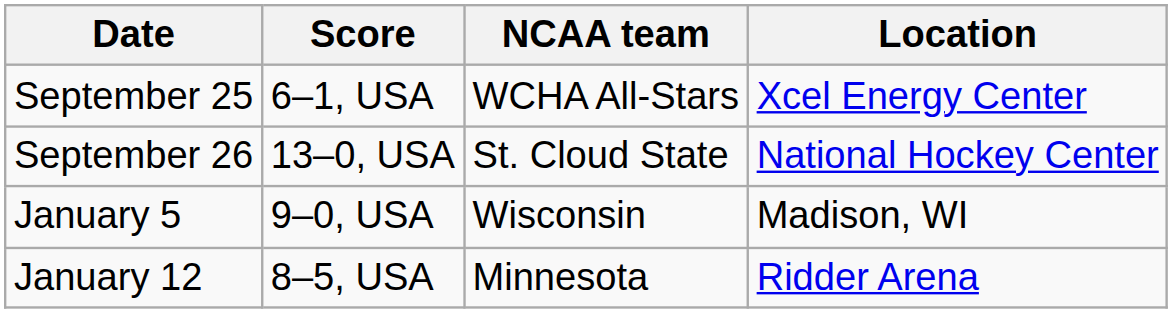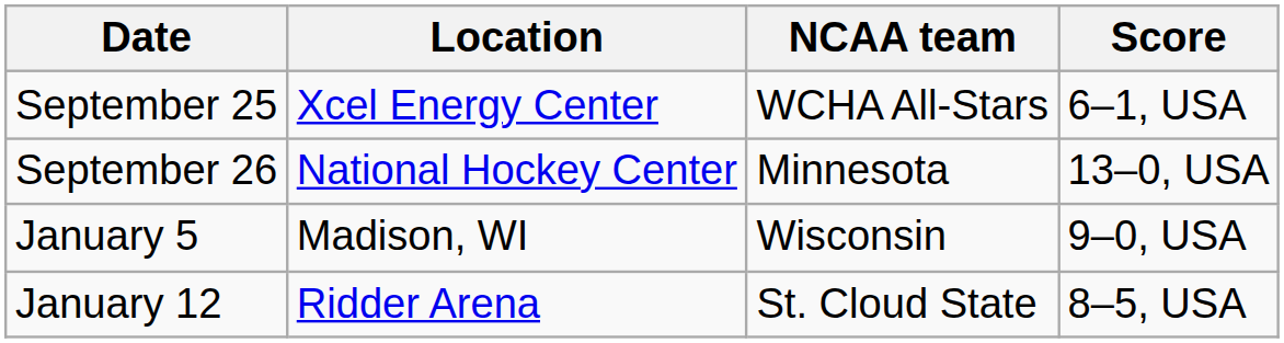columns swapped: Location <-> Score
September 26 | NCAA team: St. Cloud State -> Minnesota
January 12 | NCAA team: Minnesota -> St. Cloud State
